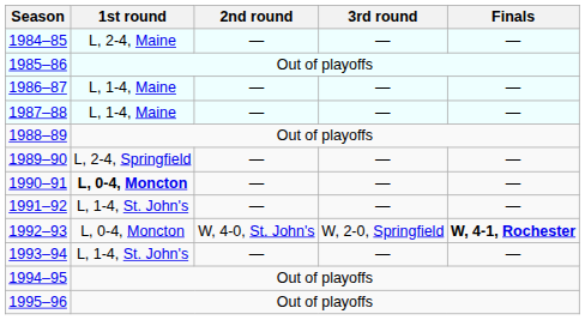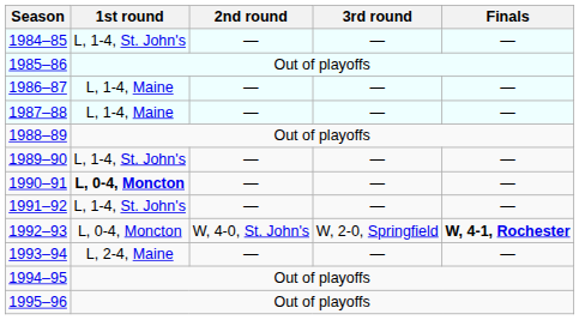1984–85 | 1st round: L, 2-4, Maine -> L, 1-4, St. John's
1989–90 | 1st round: L, 2-4, Springfield -> L, 1-4, St. John's
1993–94 | 1st round: L, 1-4, St. John's -> L, 2-4, Maine
